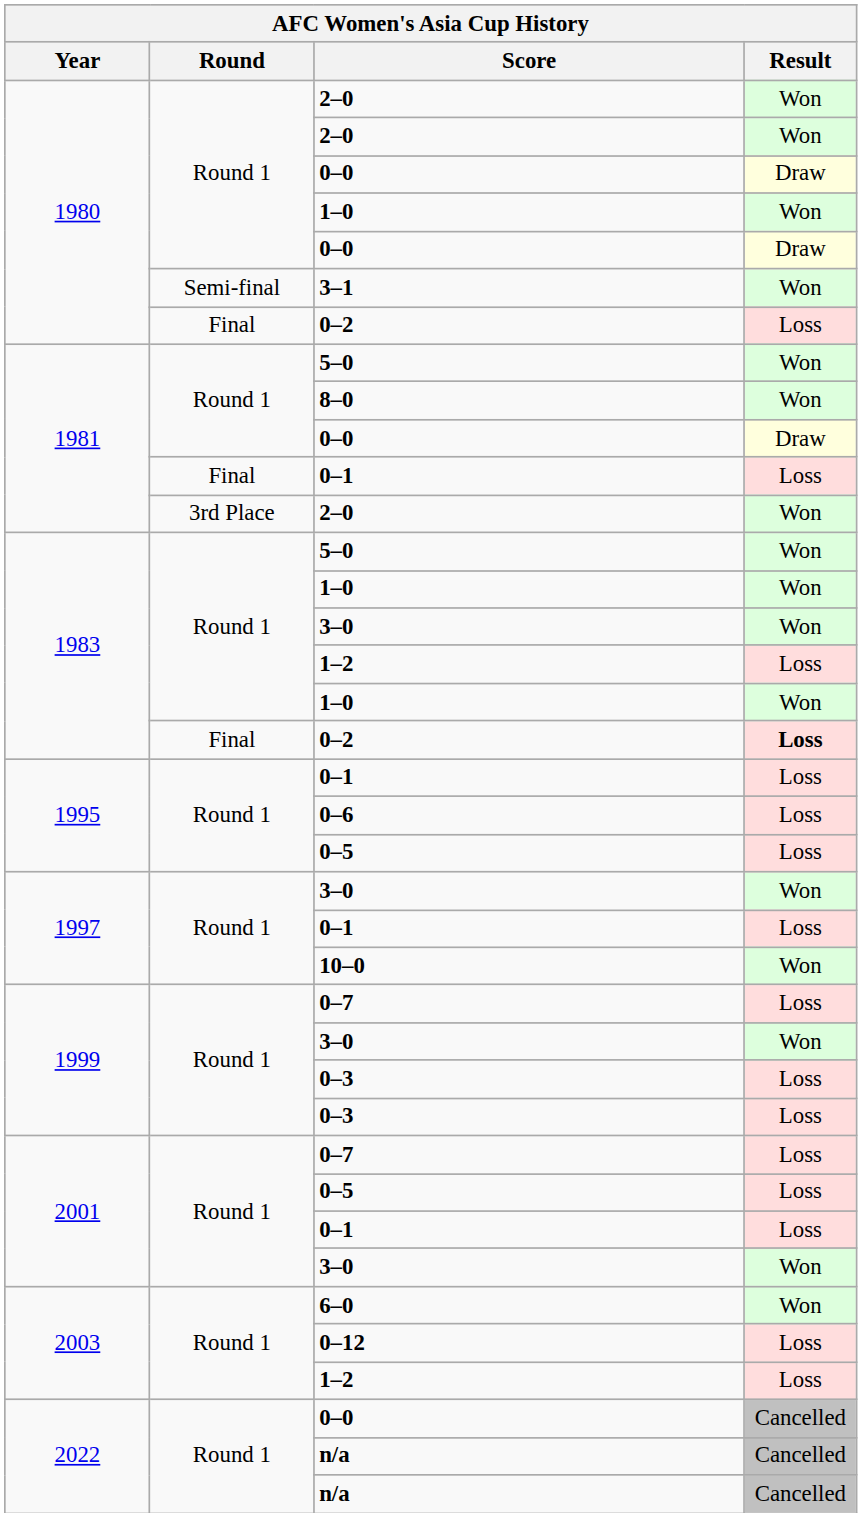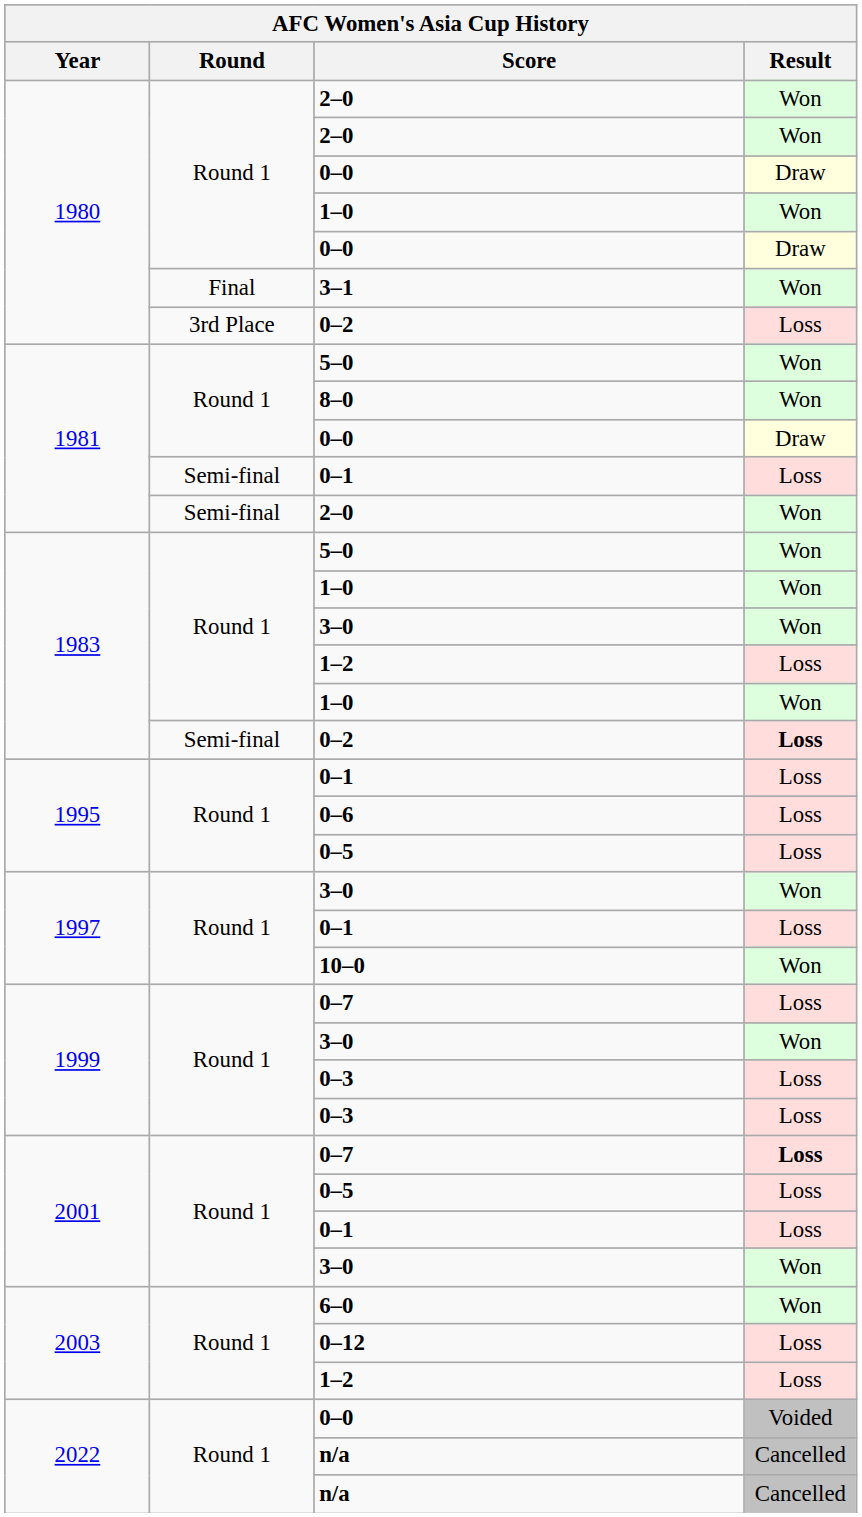3–1 | Round: Semi-final -> Final
1980 / 0–2 | Round: Final -> 3rd Place
1981 / 0–1 | Round: Final -> Semi-final
1981 / 2–0 | Round: 3rd Place -> Semi-final
1983 / 0–2 | Round: Final -> Semi-final
2001 / 0–7 | Result: normal -> bold
2022 / 0–0 | Result: Cancelled -> Voided
